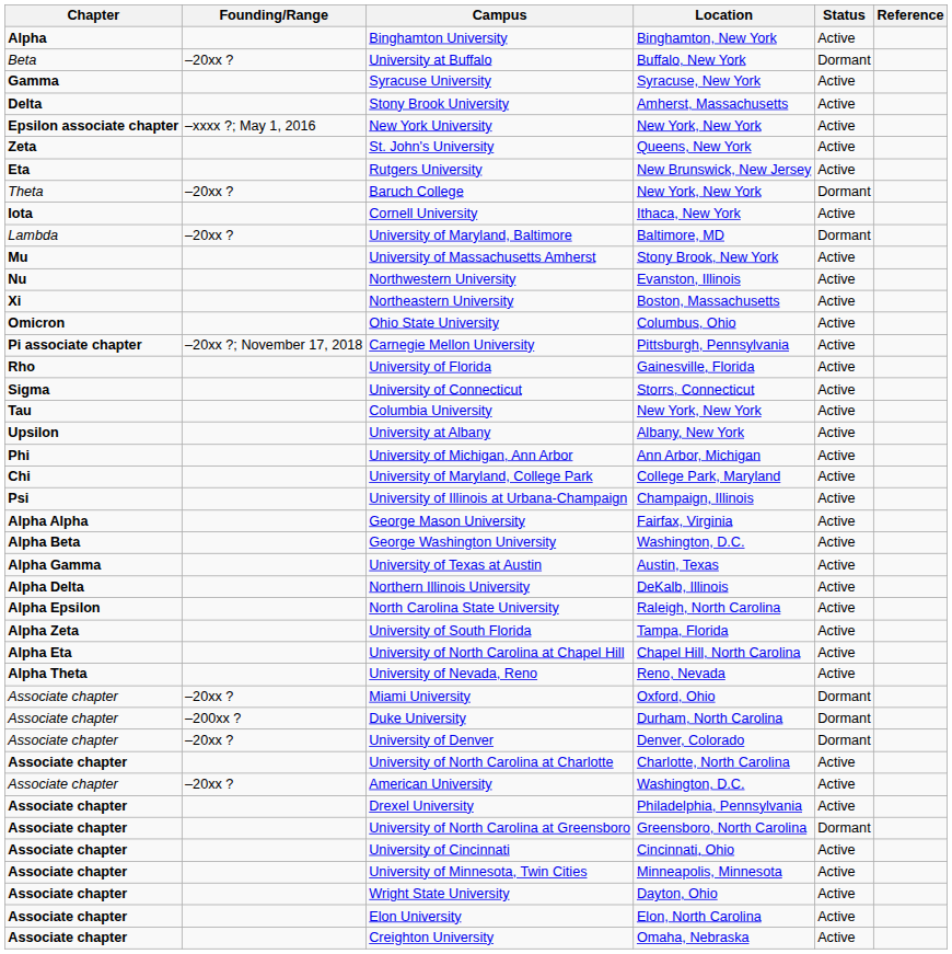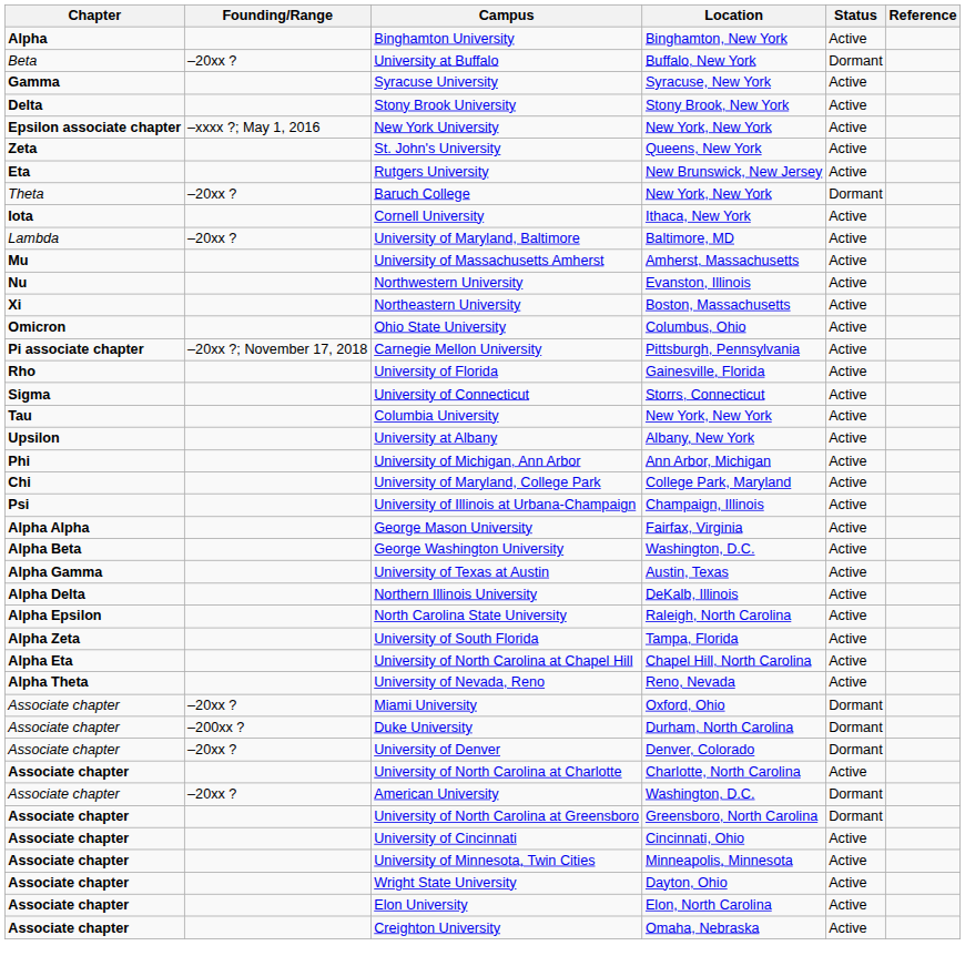Stony Brook University | Location: Amherst, Massachusetts -> Stony Brook, New York
University of Maryland, Baltimore | Status: Dormant -> Active
University of Massachusetts Amherst | Location: Stony Brook, New York -> Amherst, Massachusetts
American University | Status: Active -> Dormant
- row: Associate chapter | Drexel University | Philadelphia, Pennsylvania | Active
